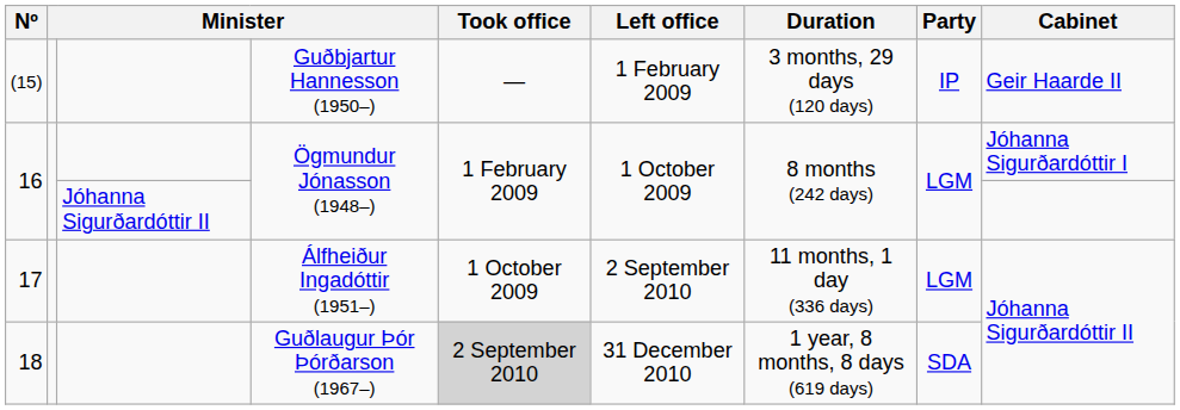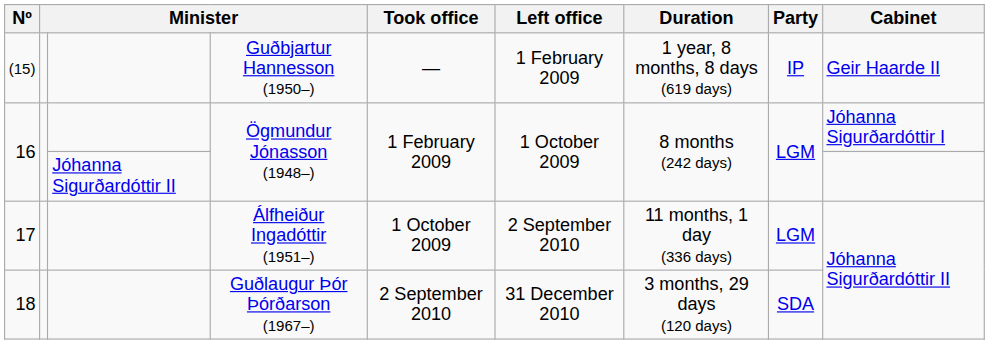(15) | Duration: 3 months, 29 days (120 days) -> 1 year, 8 months, 8 days (619 days)
18 | Took office: lightgrey background -> no background
18 | Duration: 1 year, 8 months, 8 days (619 days) -> 3 months, 29 days (120 days)
